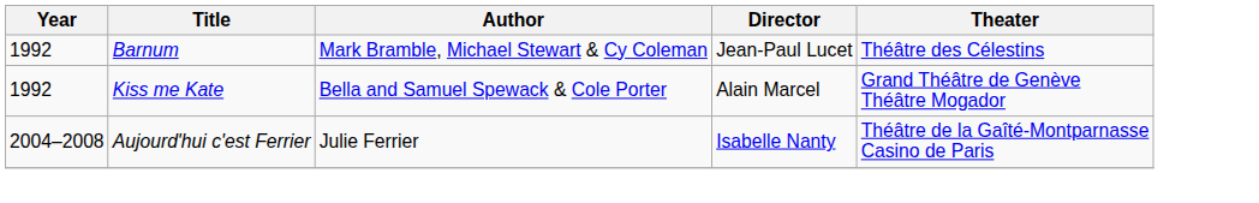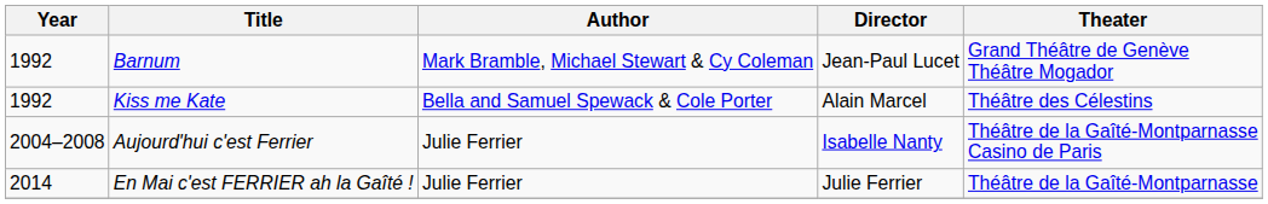Barnum | Theater: Théâtre des Célestins -> Grand Théâtre de Genève Théâtre Mogador
Kiss me Kate | Theater: Grand Théâtre de Genève Théâtre Mogador -> Théâtre des Célestins
+ row: 2014 | En Mai c'est FERRIER ah la Gaîté ! | Julie Ferrier | Julie Ferrier | Théâtre de la Gaîté-Montparnasse
